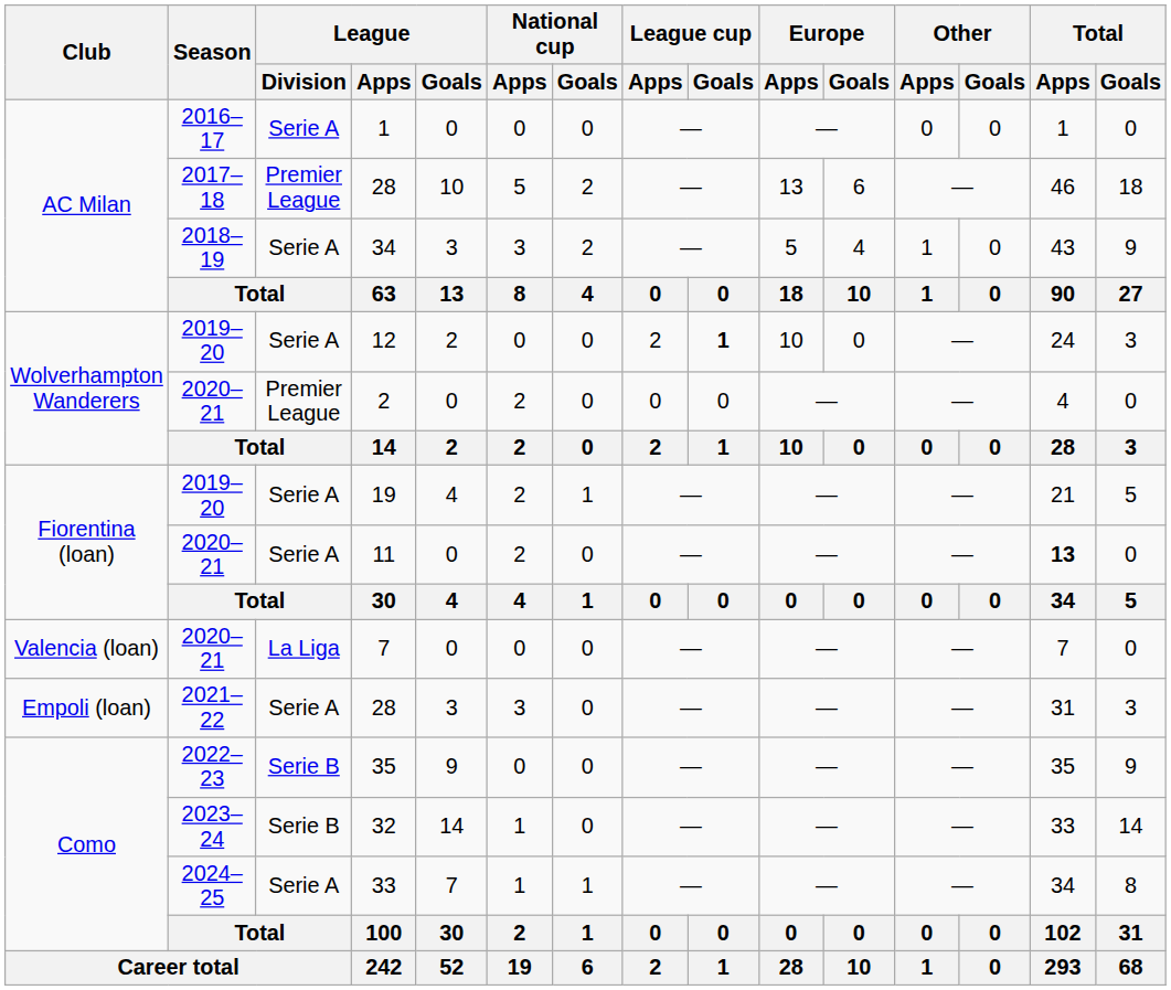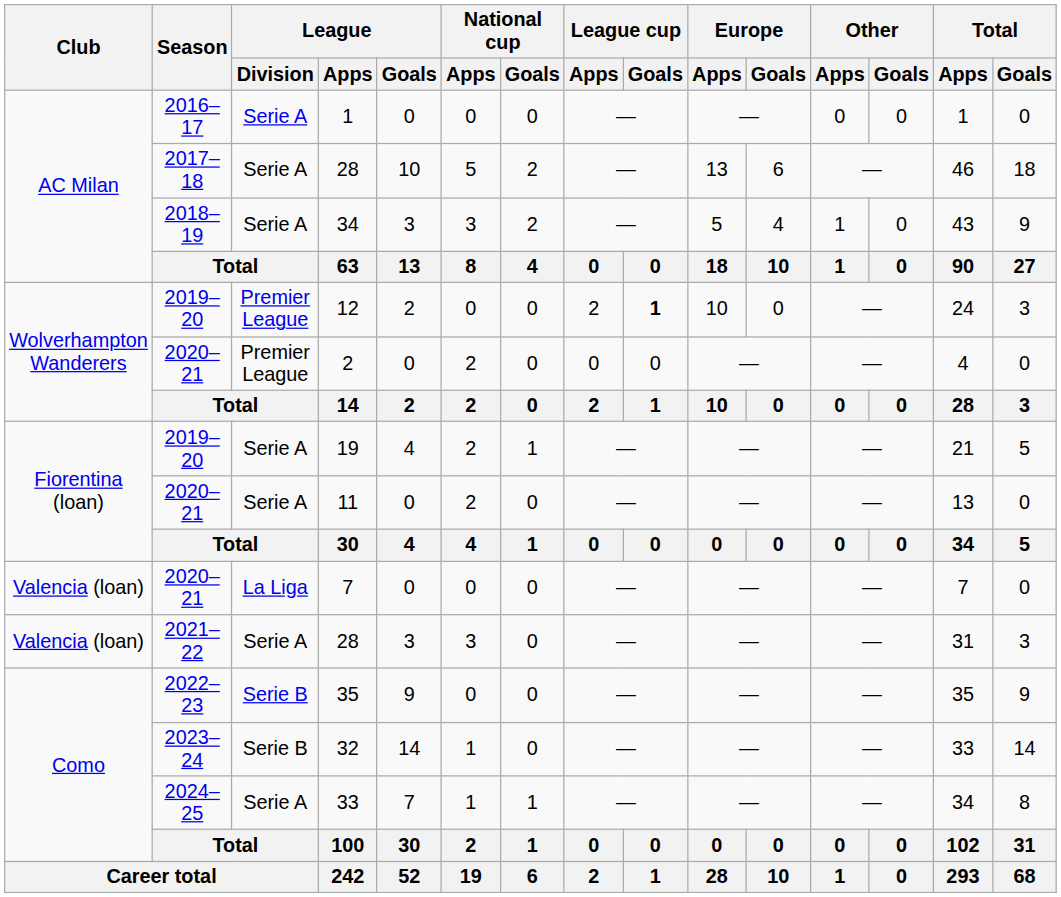2017–18 / 28 | League / Division: Premier League -> Serie A
12 | League / Division: Serie A -> Premier League
11 | Total / Apps: bold -> normal
2021–22 / 28 | Club: Empoli (loan) -> Valencia (loan)
